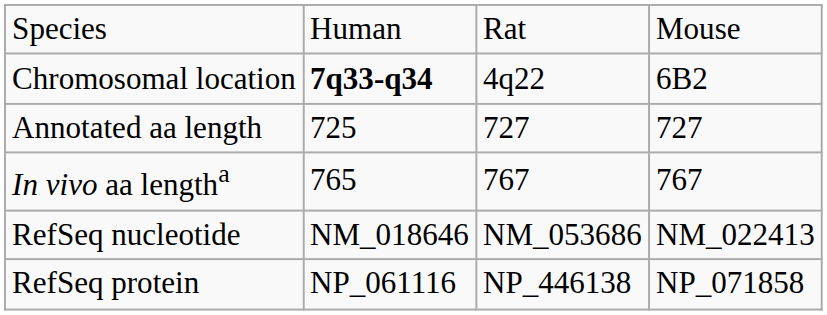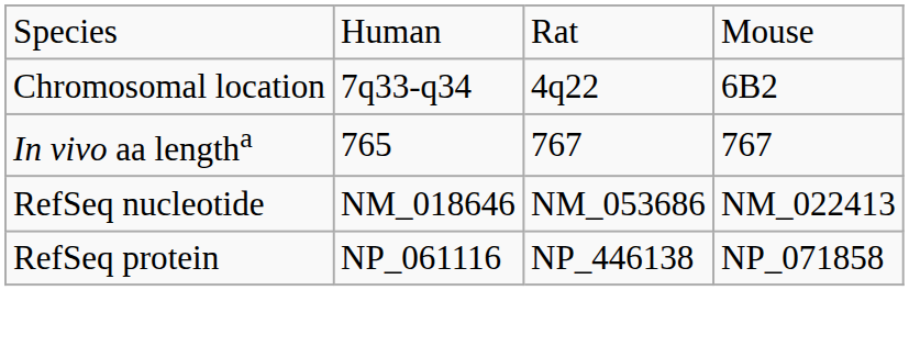Chromosomal location | column 2: bold -> normal
- row: Annotated aa length | 725 | 727 | 727
